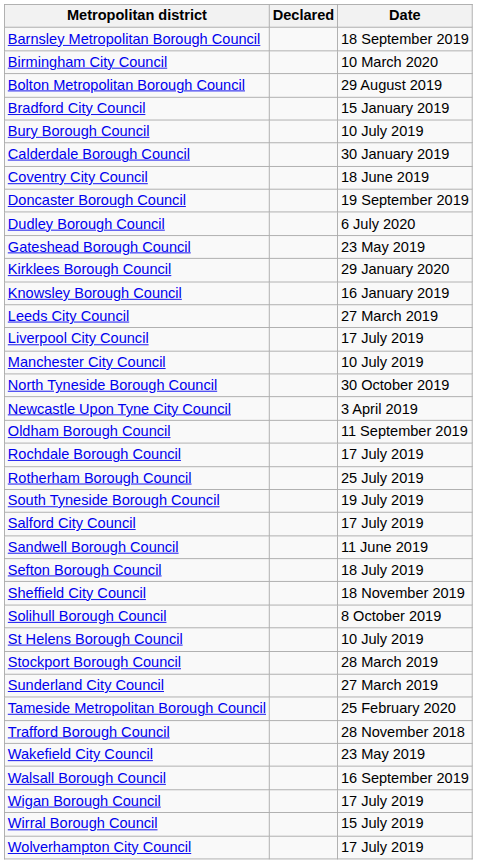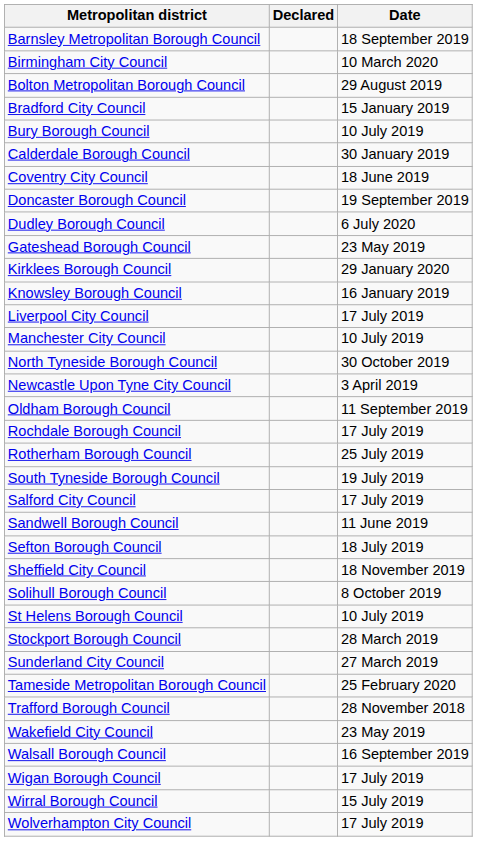- row: Leeds City Council | 27 March 2019
